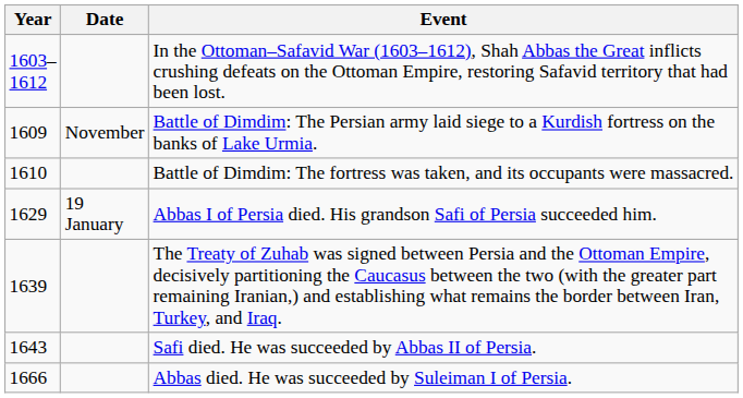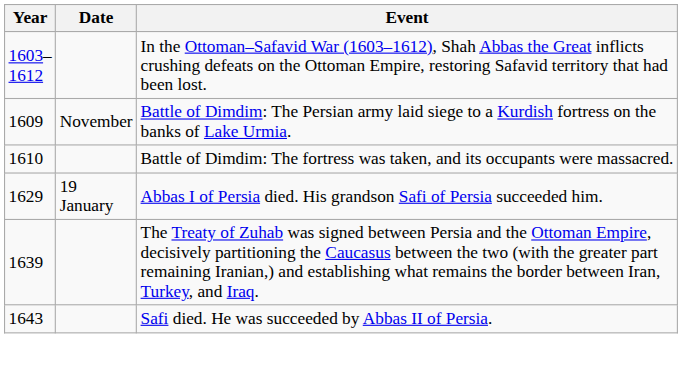- row: 1666 | Abbas died. He was succeeded by Suleiman I of Persia.
